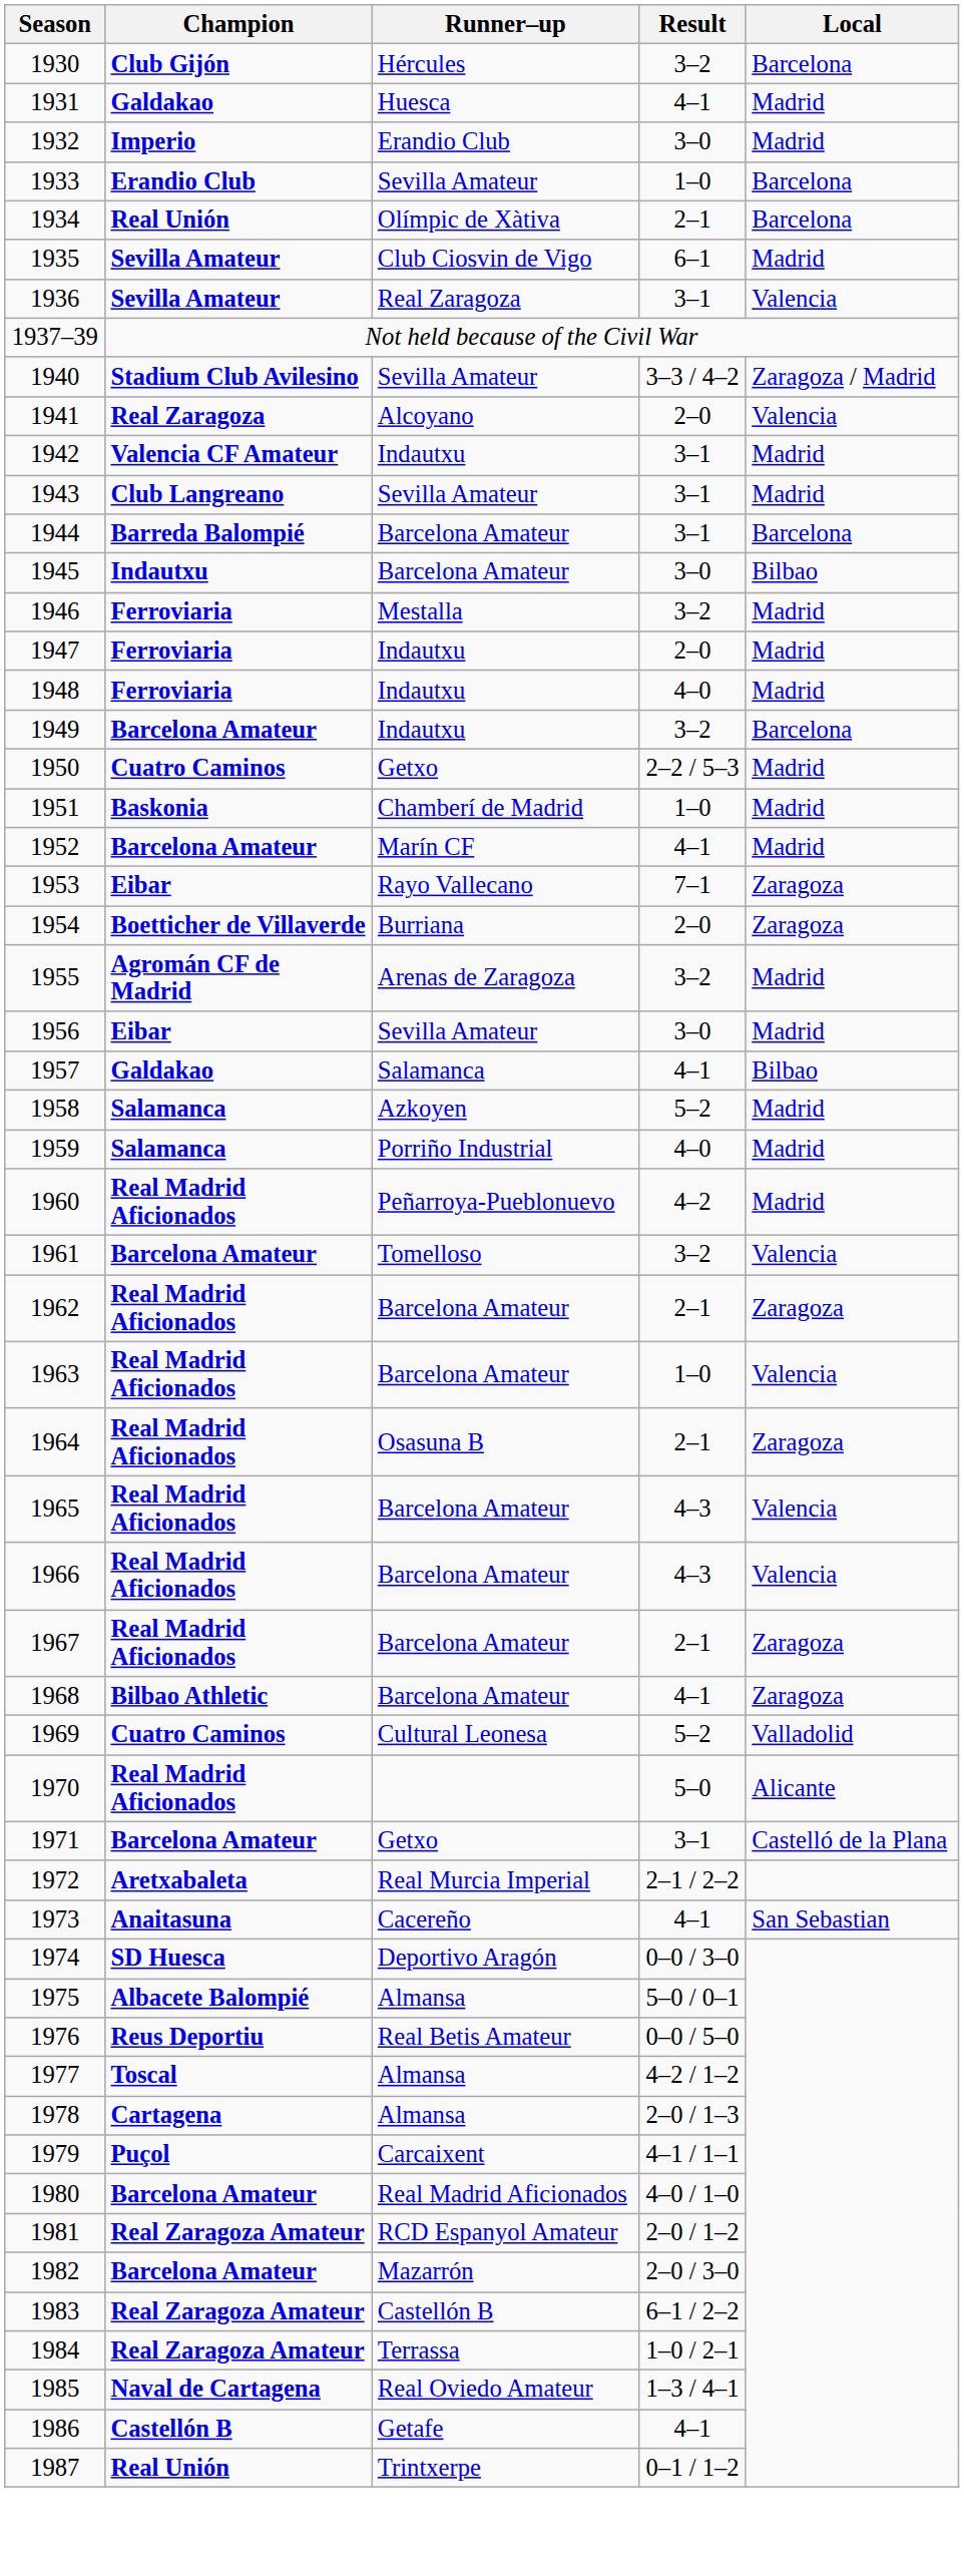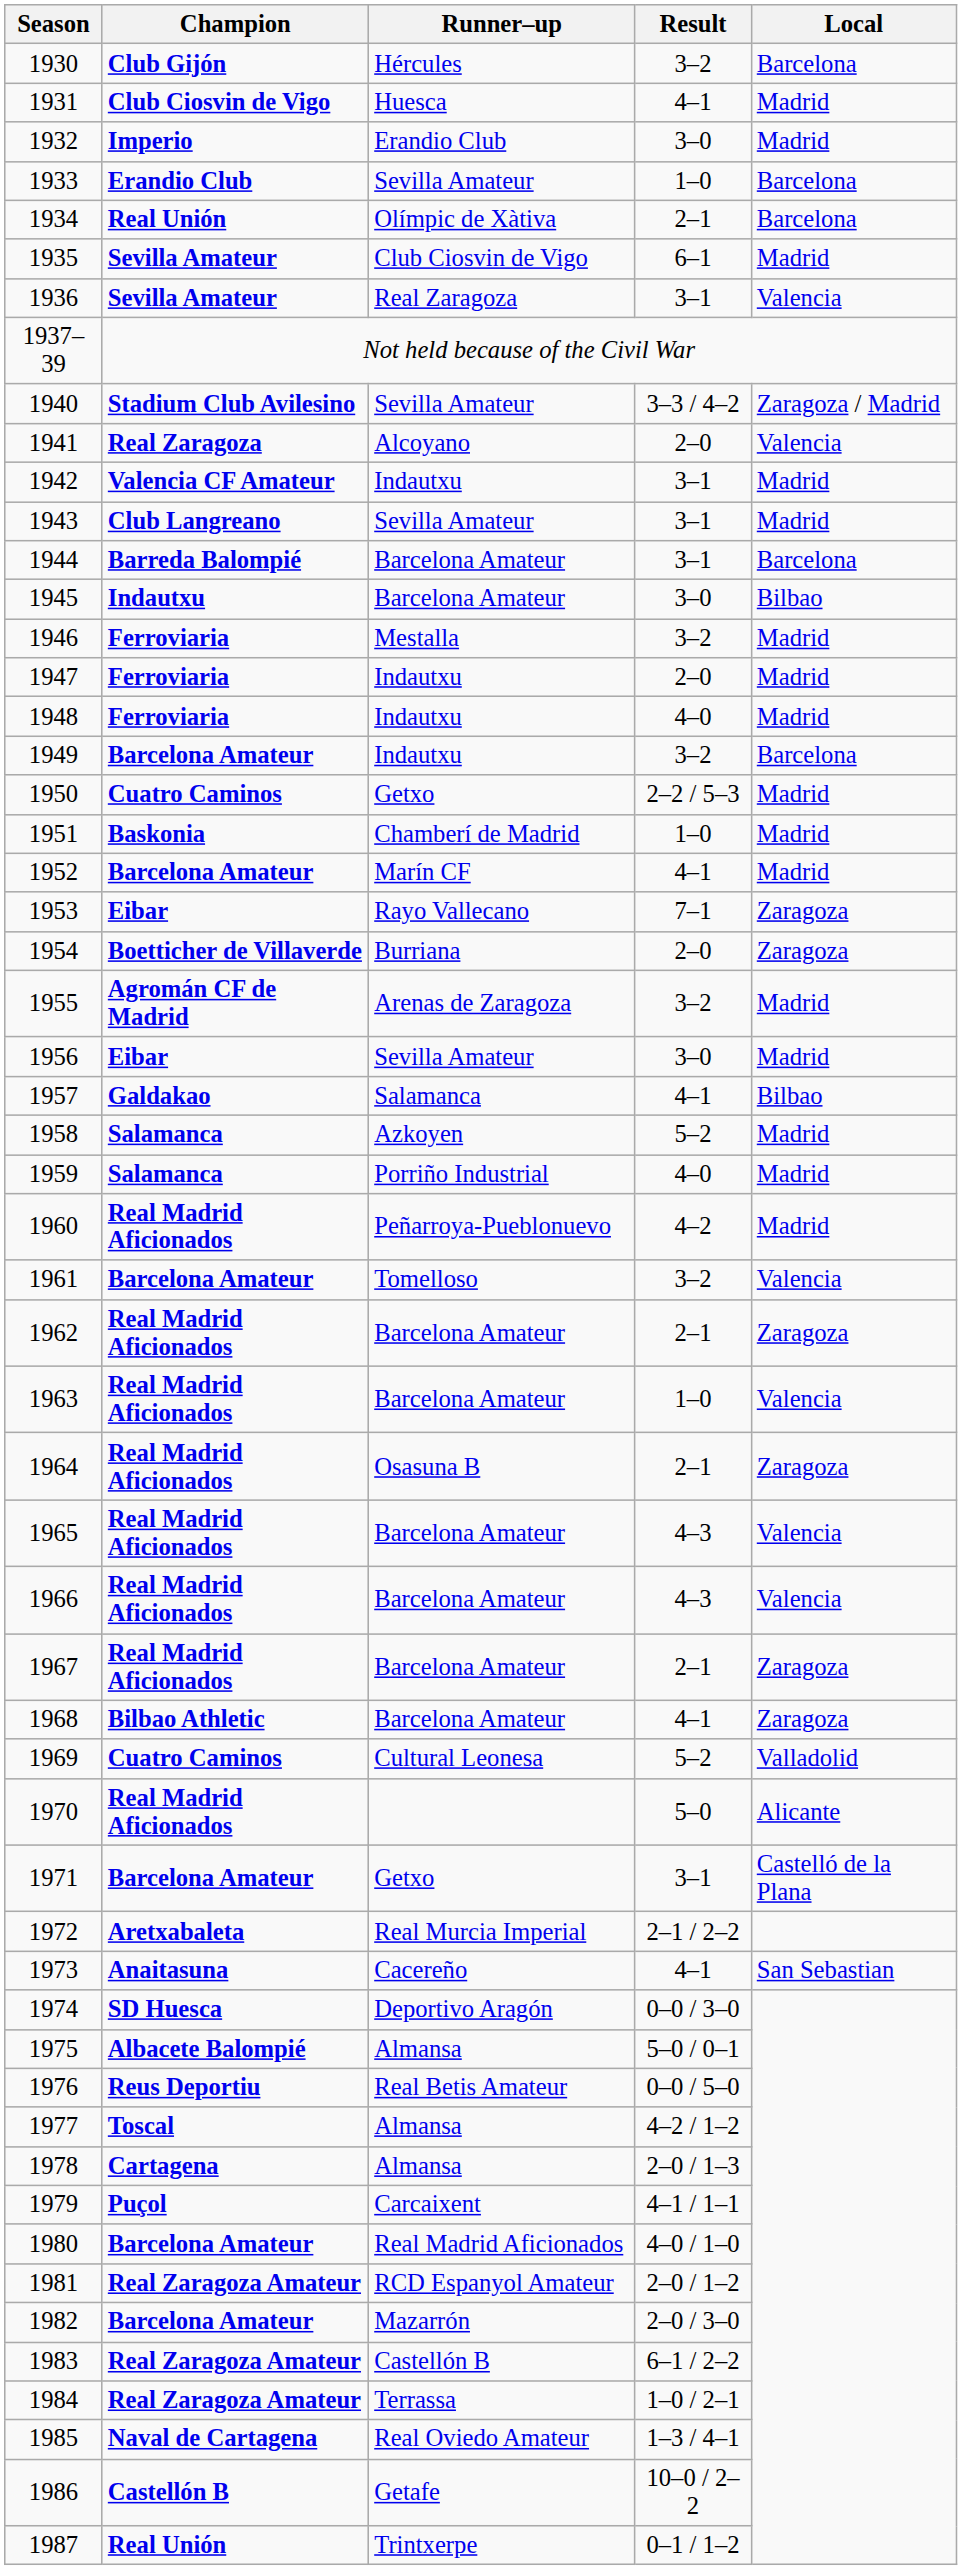1931 | Champion: Galdakao -> Club Ciosvin de Vigo
1986 | Result: 4–1 -> 10–0 / 2–2
